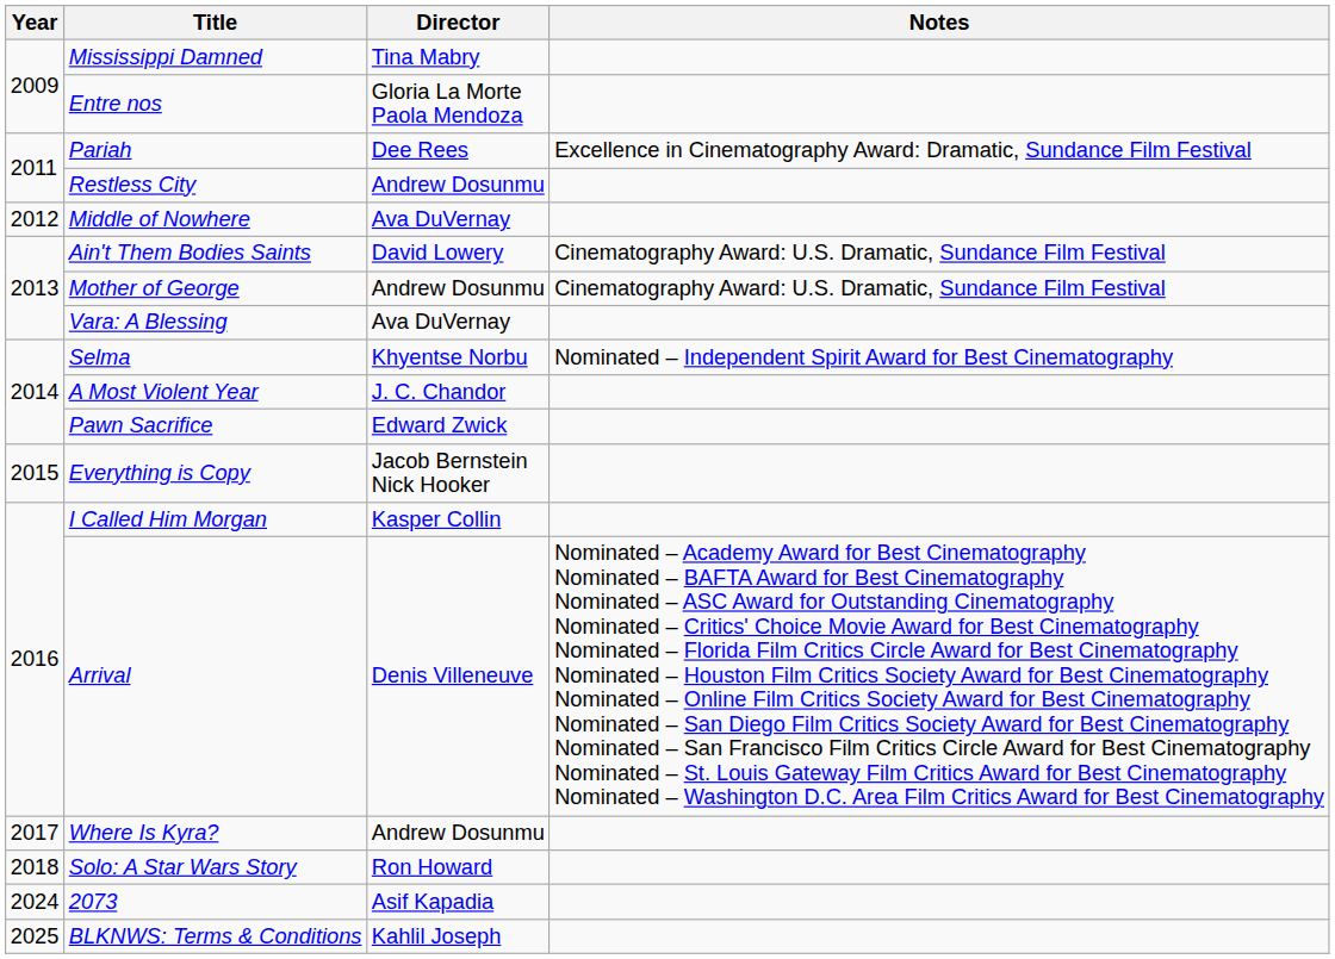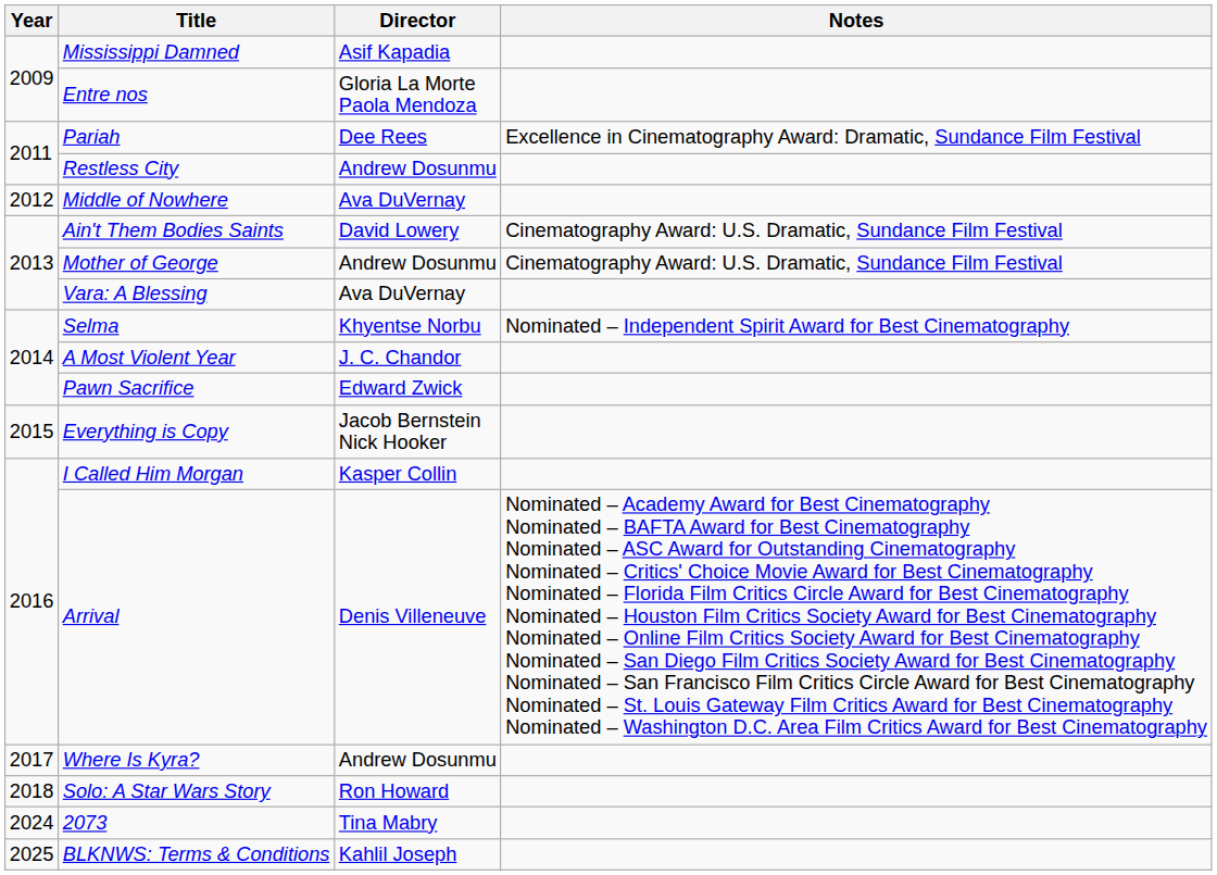Mississippi Damned | Director: Tina Mabry -> Asif Kapadia
2073 | Director: Asif Kapadia -> Tina Mabry
